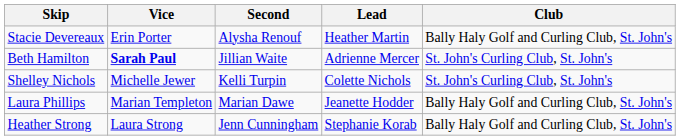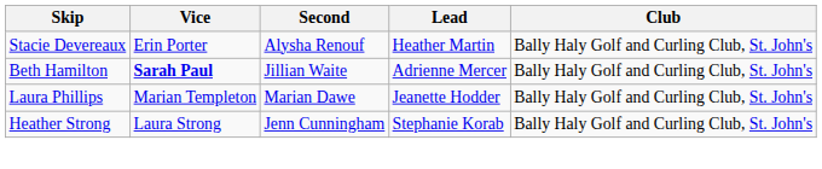Beth Hamilton | Club: St. John's Curling Club, St. John's -> Bally Haly Golf and Curling Club, St. John's
- row: Shelley Nichols | Michelle Jewer | Kelli Turpin | Colette Nichols | St. John's Curling Club, St. John's
